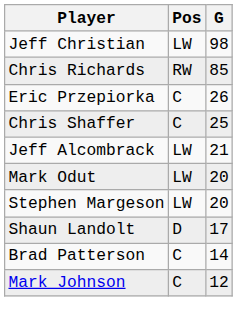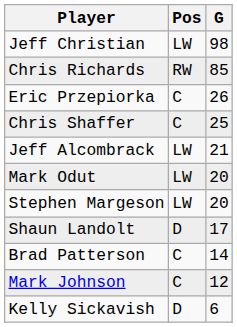+ row: Kelly Sickavish | D | 6
